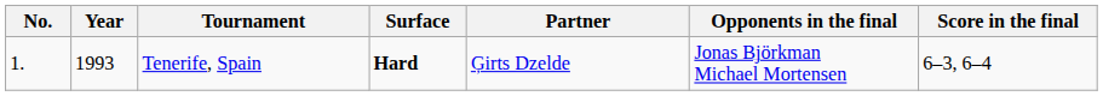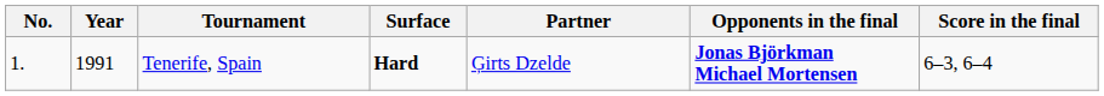Tenerife, Spain | Year: 1993 -> 1991
Tenerife, Spain | Opponents in the final: normal -> bold
